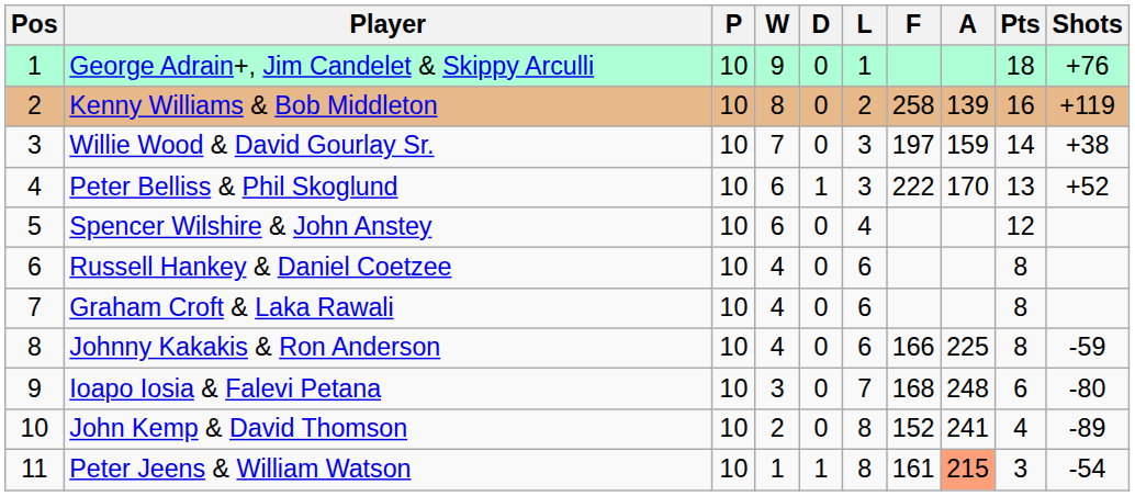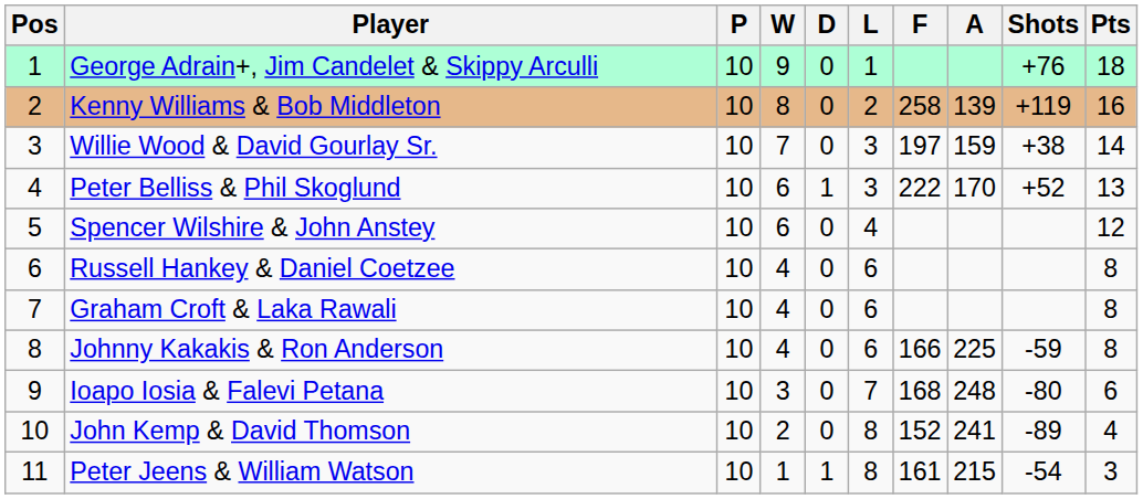columns swapped: Pts <-> Shots
Peter Jeens & William Watson | A: lightsalmon background -> no background
